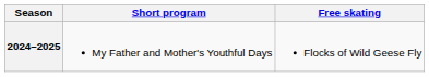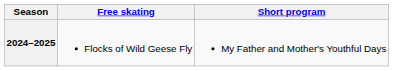columns swapped: Short program <-> Free skating
